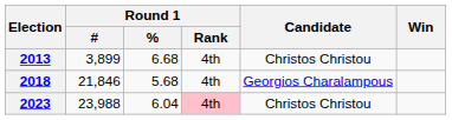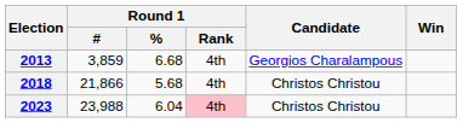2013 | Round 1 / #: 3,899 -> 3,859
2013 | Candidate: Christos Christou -> Georgios Charalampous
2018 | Round 1 / #: 21,846 -> 21,866
2018 | Candidate: Georgios Charalampous -> Christos Christou
